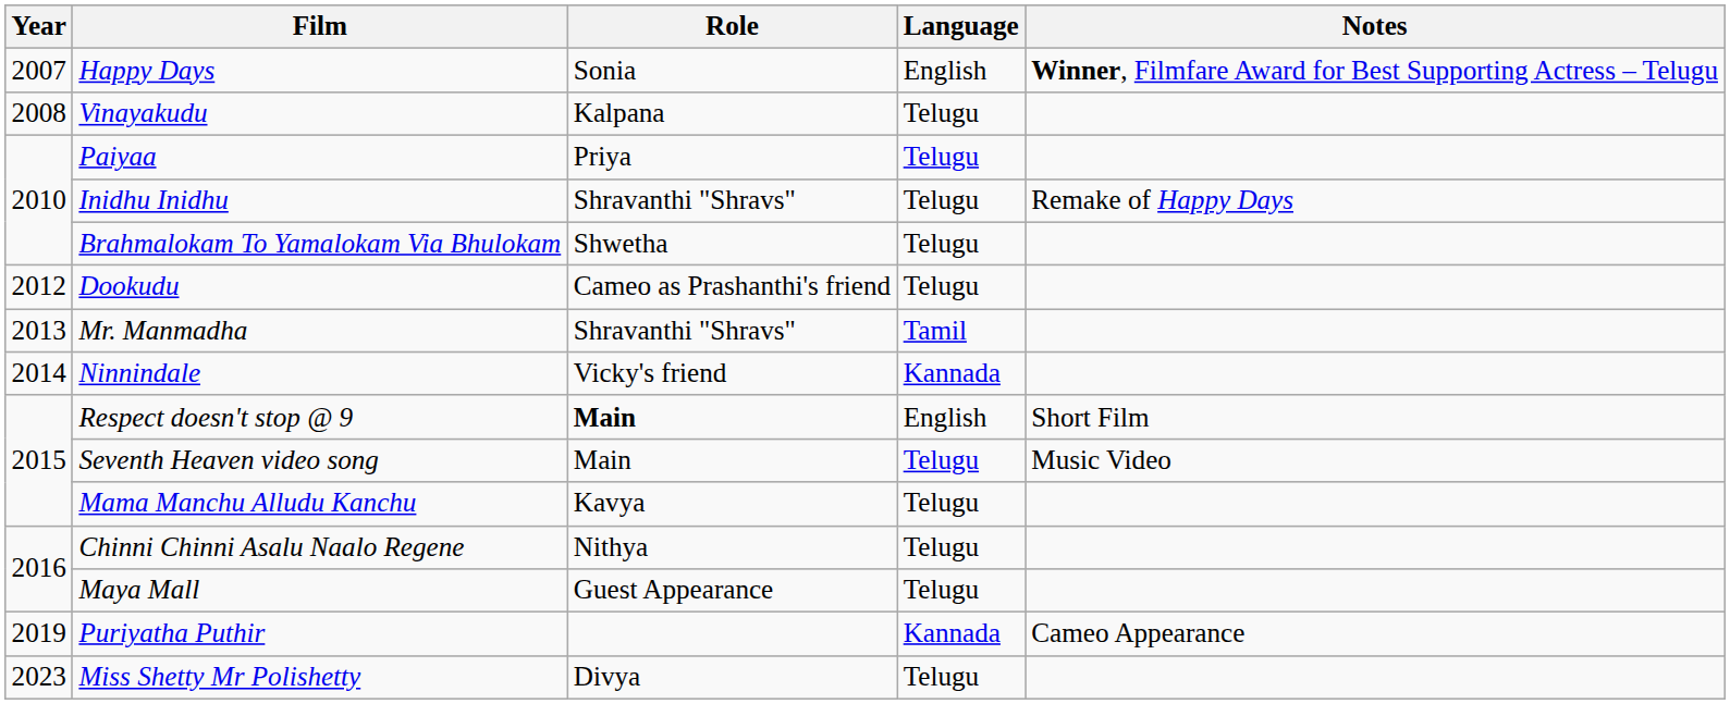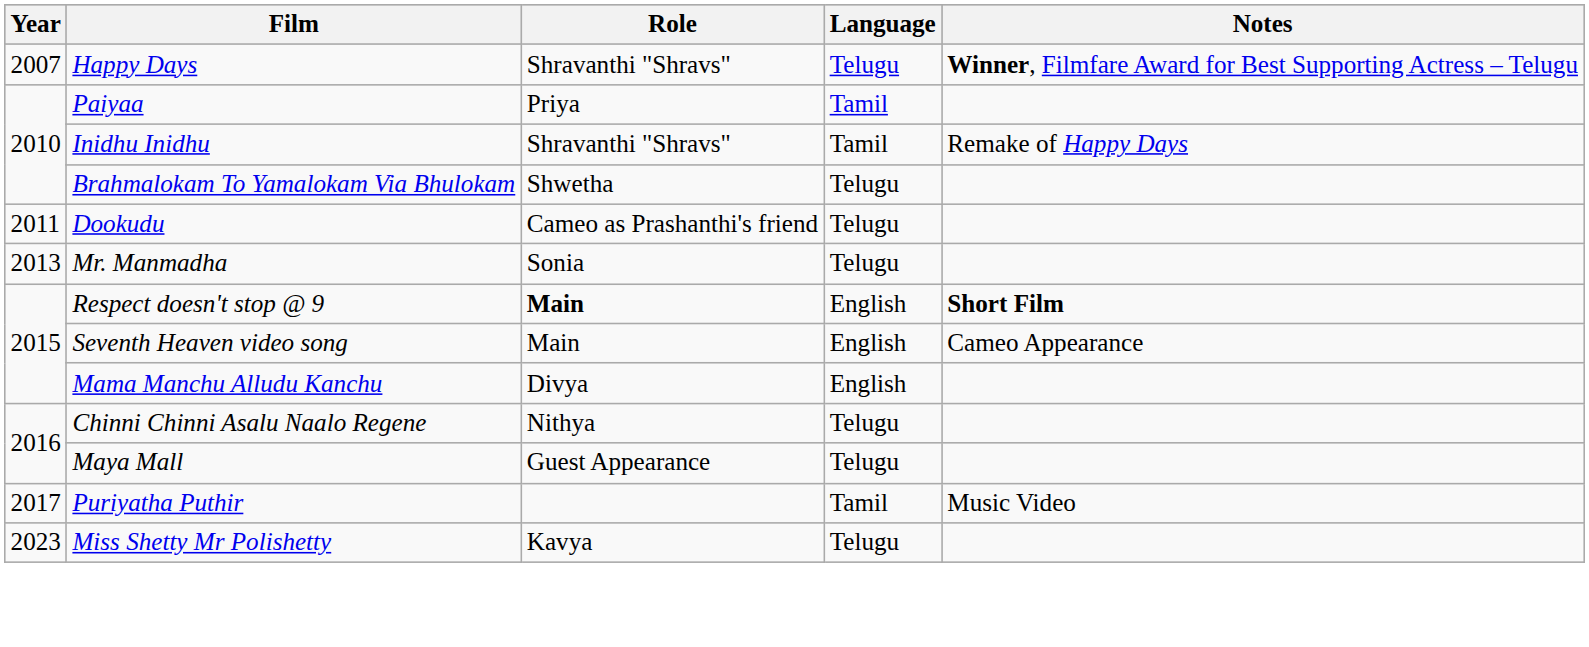Happy Days | Role: Sonia -> Shravanthi "Shravs"
Happy Days | Language: English -> Telugu
- row: 2008 | Vinayakudu | Kalpana | Telugu
Paiyaa | Language: Telugu -> Tamil
Inidhu Inidhu | Language: Telugu -> Tamil
Dookudu | Year: 2012 -> 2011
Mr. Manmadha | Role: Shravanthi "Shravs" -> Sonia
Mr. Manmadha | Language: Tamil -> Telugu
- row: 2014 | Ninnindale | Vicky's friend | Kannada
Respect doesn't stop @ 9 | Notes: normal -> bold
Seventh Heaven video song | Language: Telugu -> English
Seventh Heaven video song | Notes: Music Video -> Cameo Appearance
Mama Manchu Alludu Kanchu | Role: Kavya -> Divya
Mama Manchu Alludu Kanchu | Language: Telugu -> English
Puriyatha Puthir | Year: 2019 -> 2017
Puriyatha Puthir | Language: Kannada -> Tamil
Puriyatha Puthir | Notes: Cameo Appearance -> Music Video
Miss Shetty Mr Polishetty | Role: Divya -> Kavya
